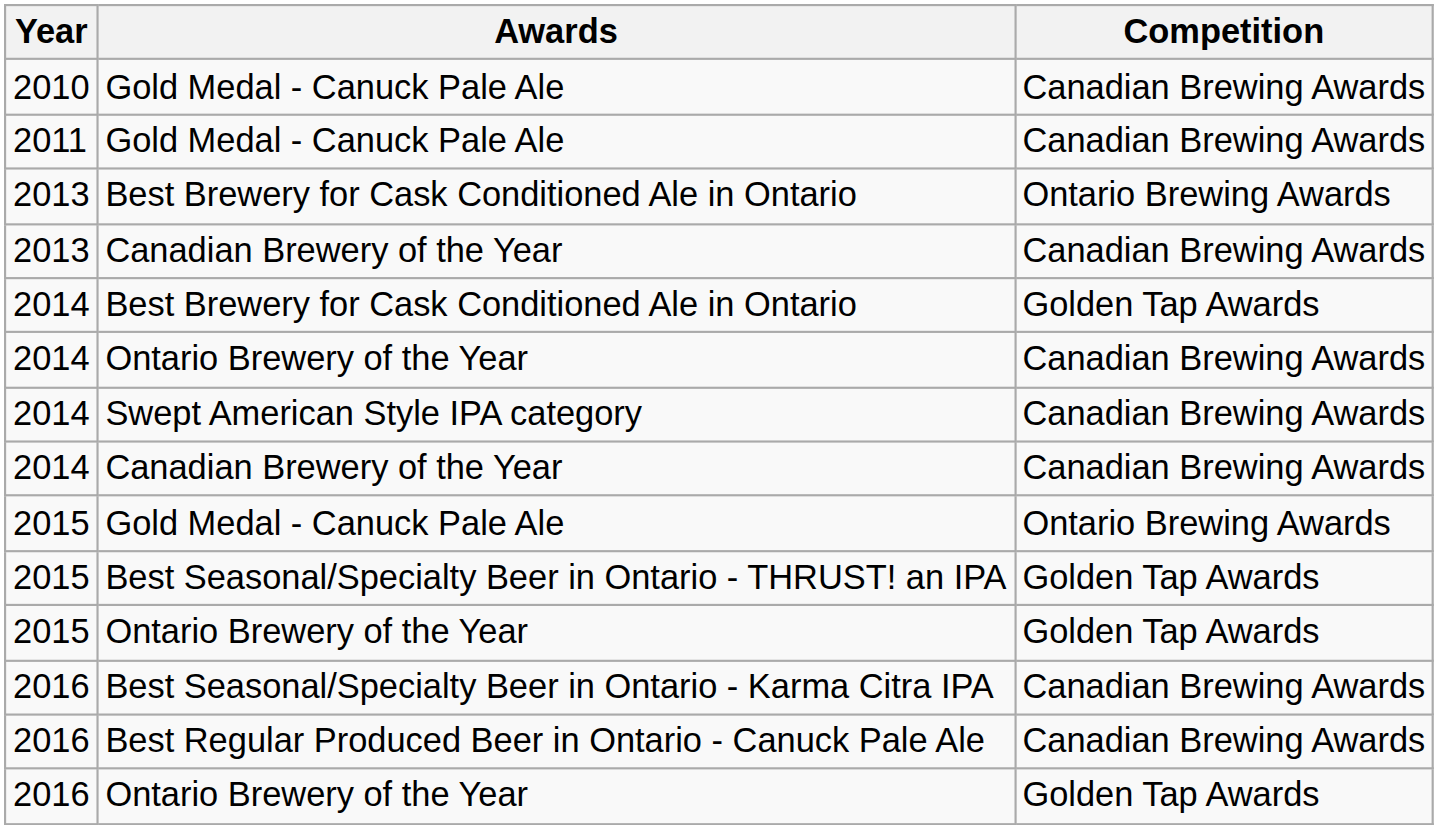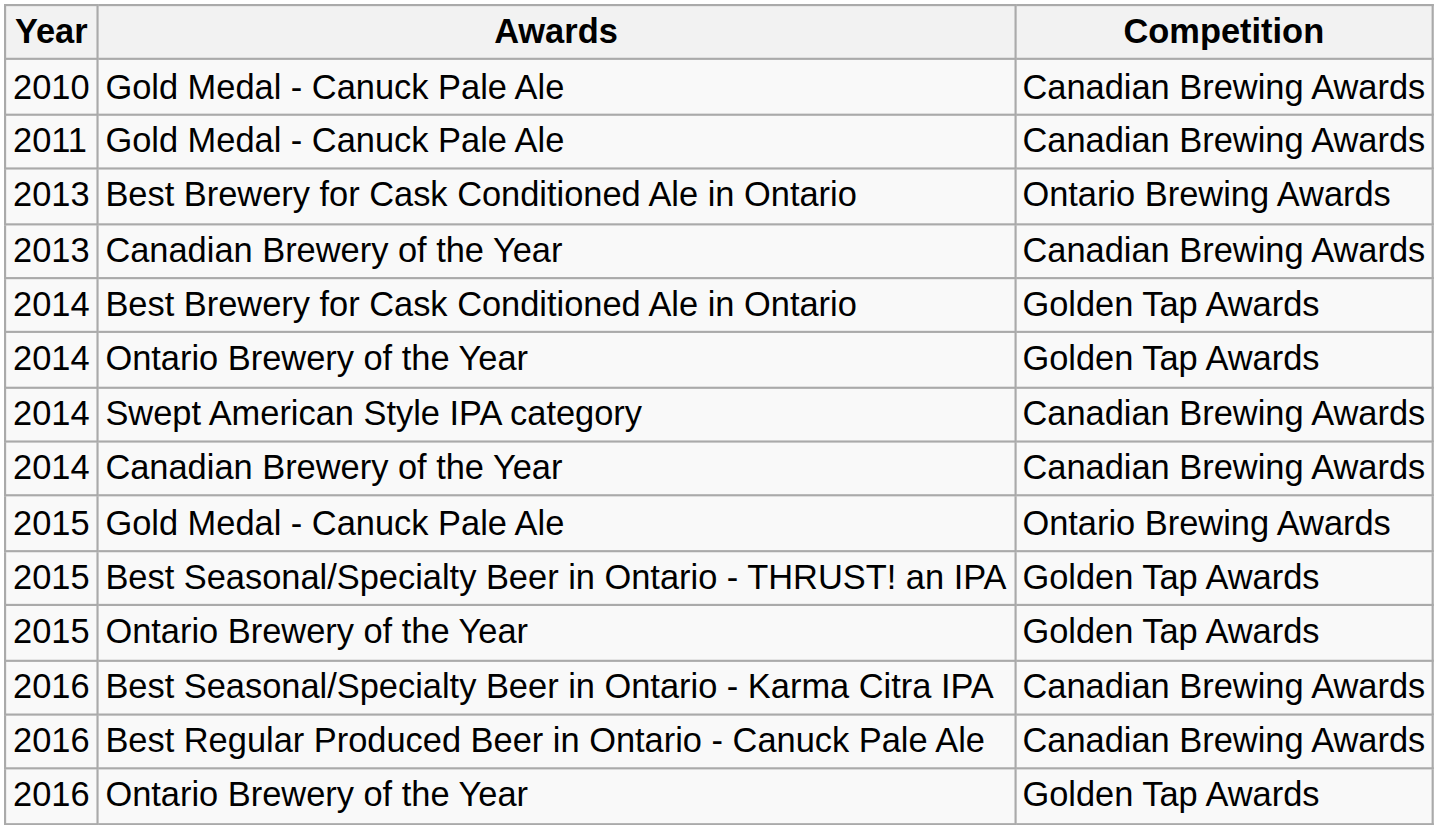2014 / Ontario Brewery of the Year | Competition: Canadian Brewing Awards -> Golden Tap Awards
